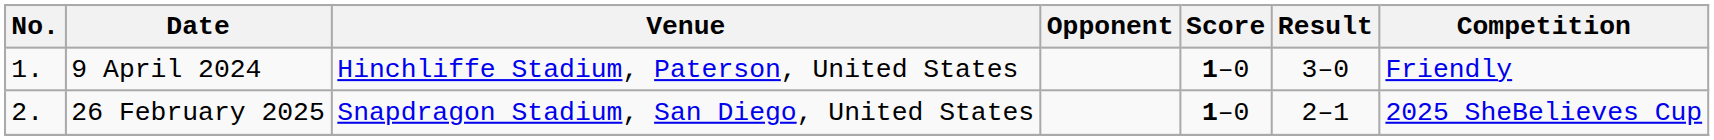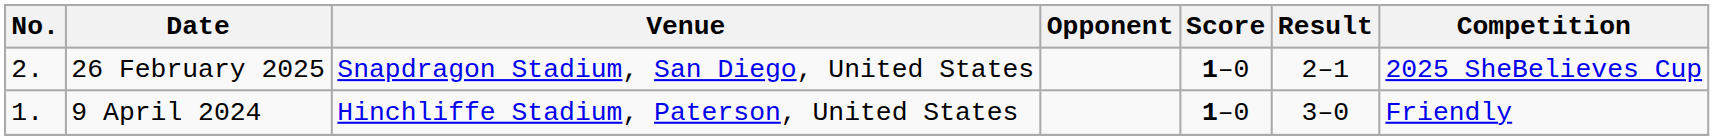rows swapped: 9 April 2024 <-> 26 February 2025
